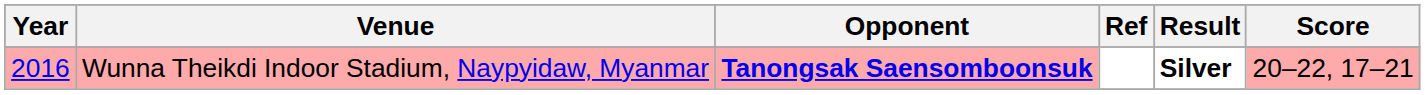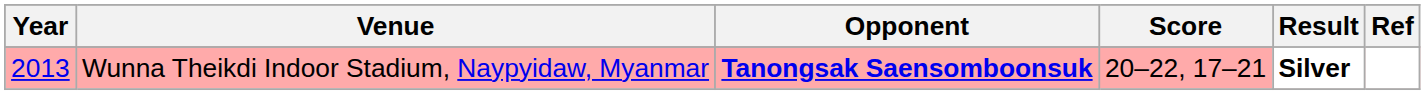columns swapped: Score <-> Ref
Wunna Theikdi Indoor Stadium, Naypyidaw, Myanmar | Year: 2016 -> 2013
